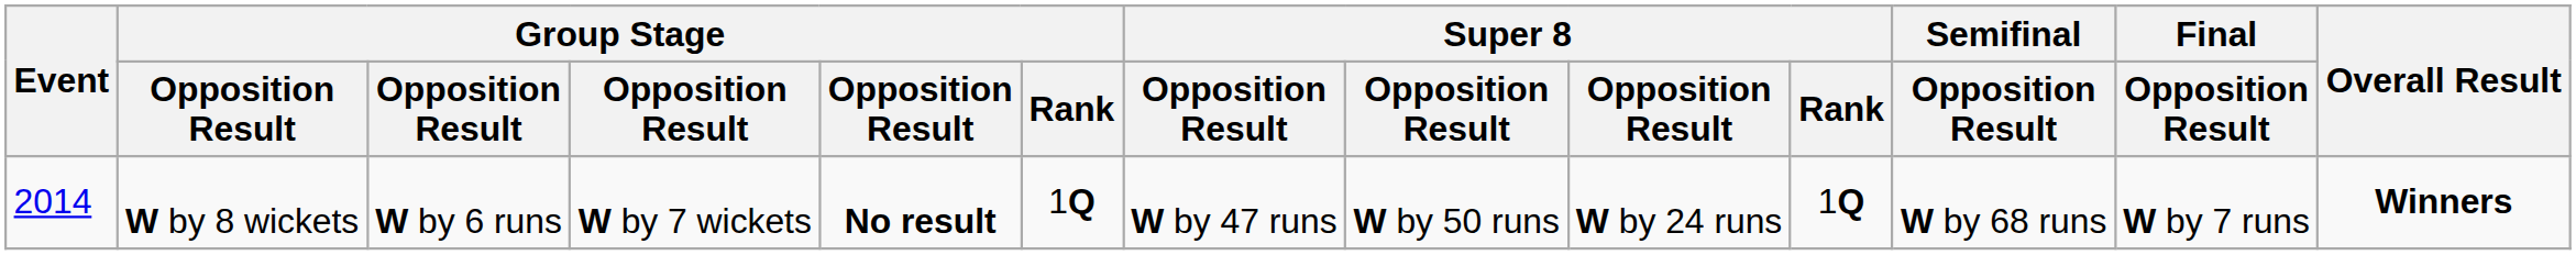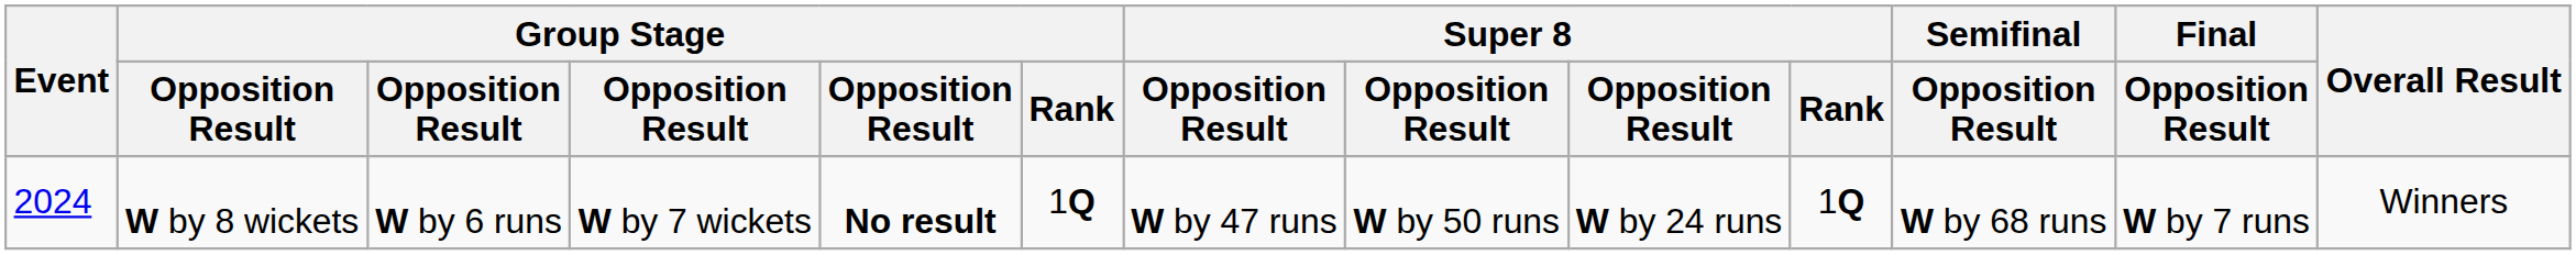W by 8 wickets | Event: 2014 -> 2024
W by 8 wickets | Overall Result: bold -> normal
